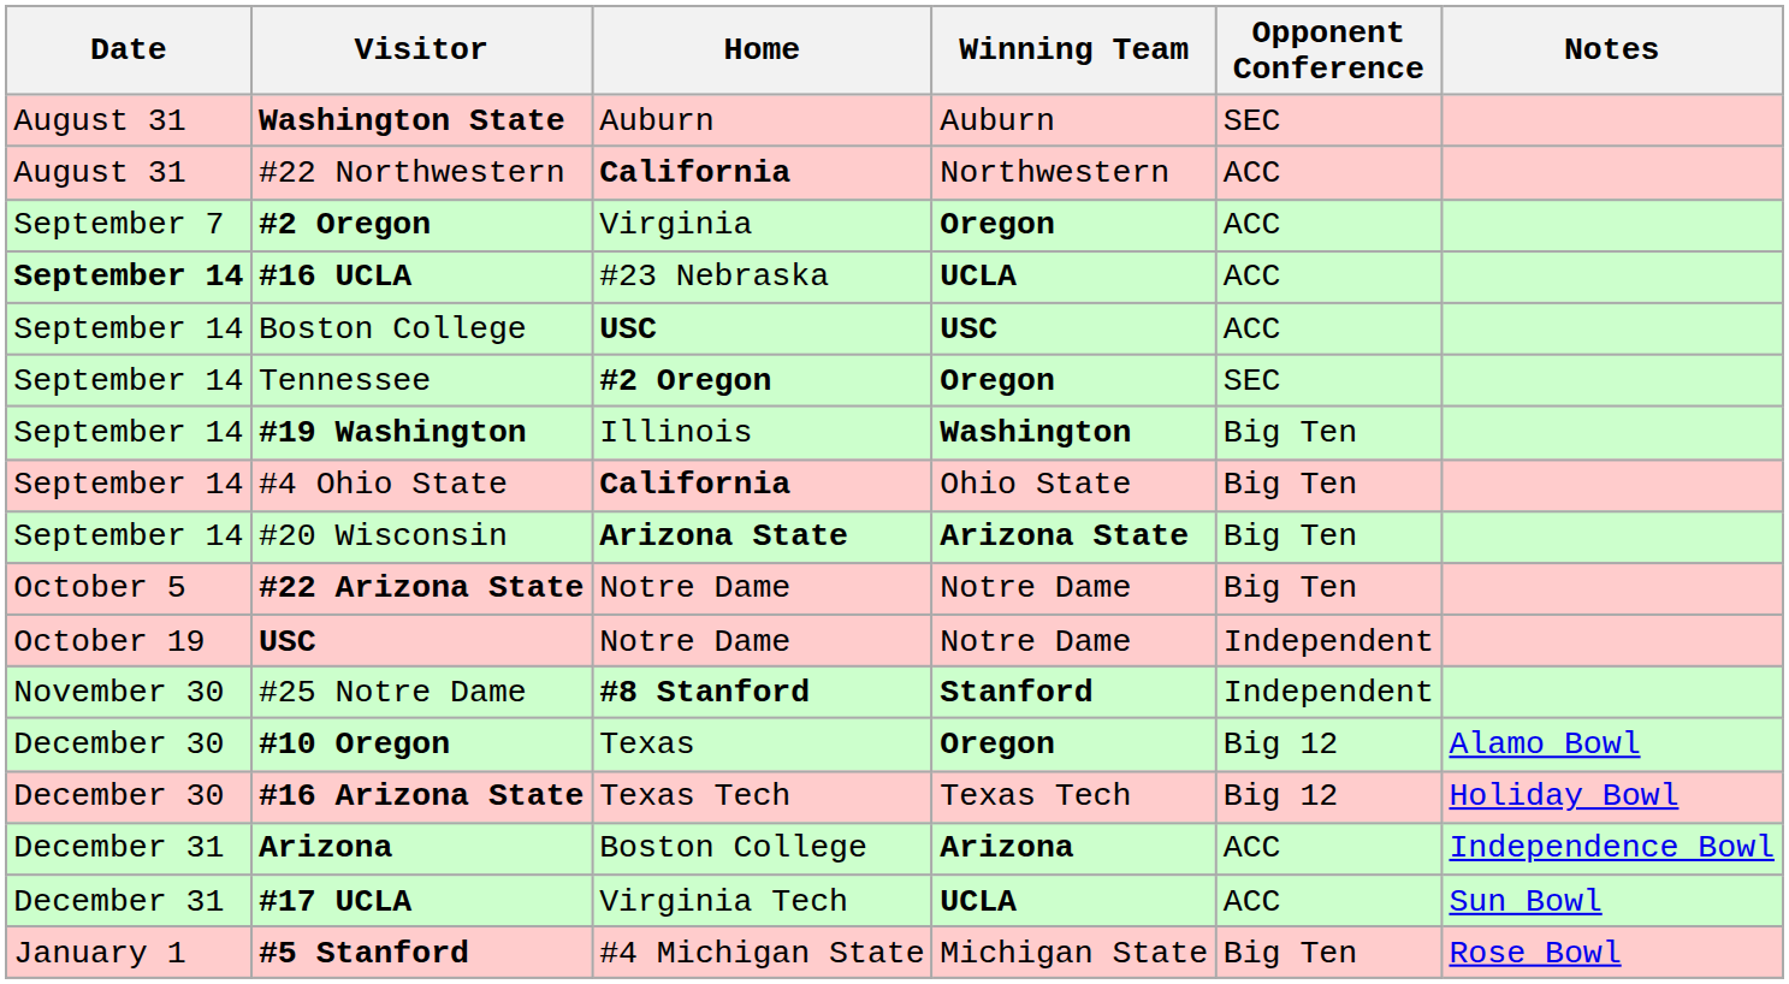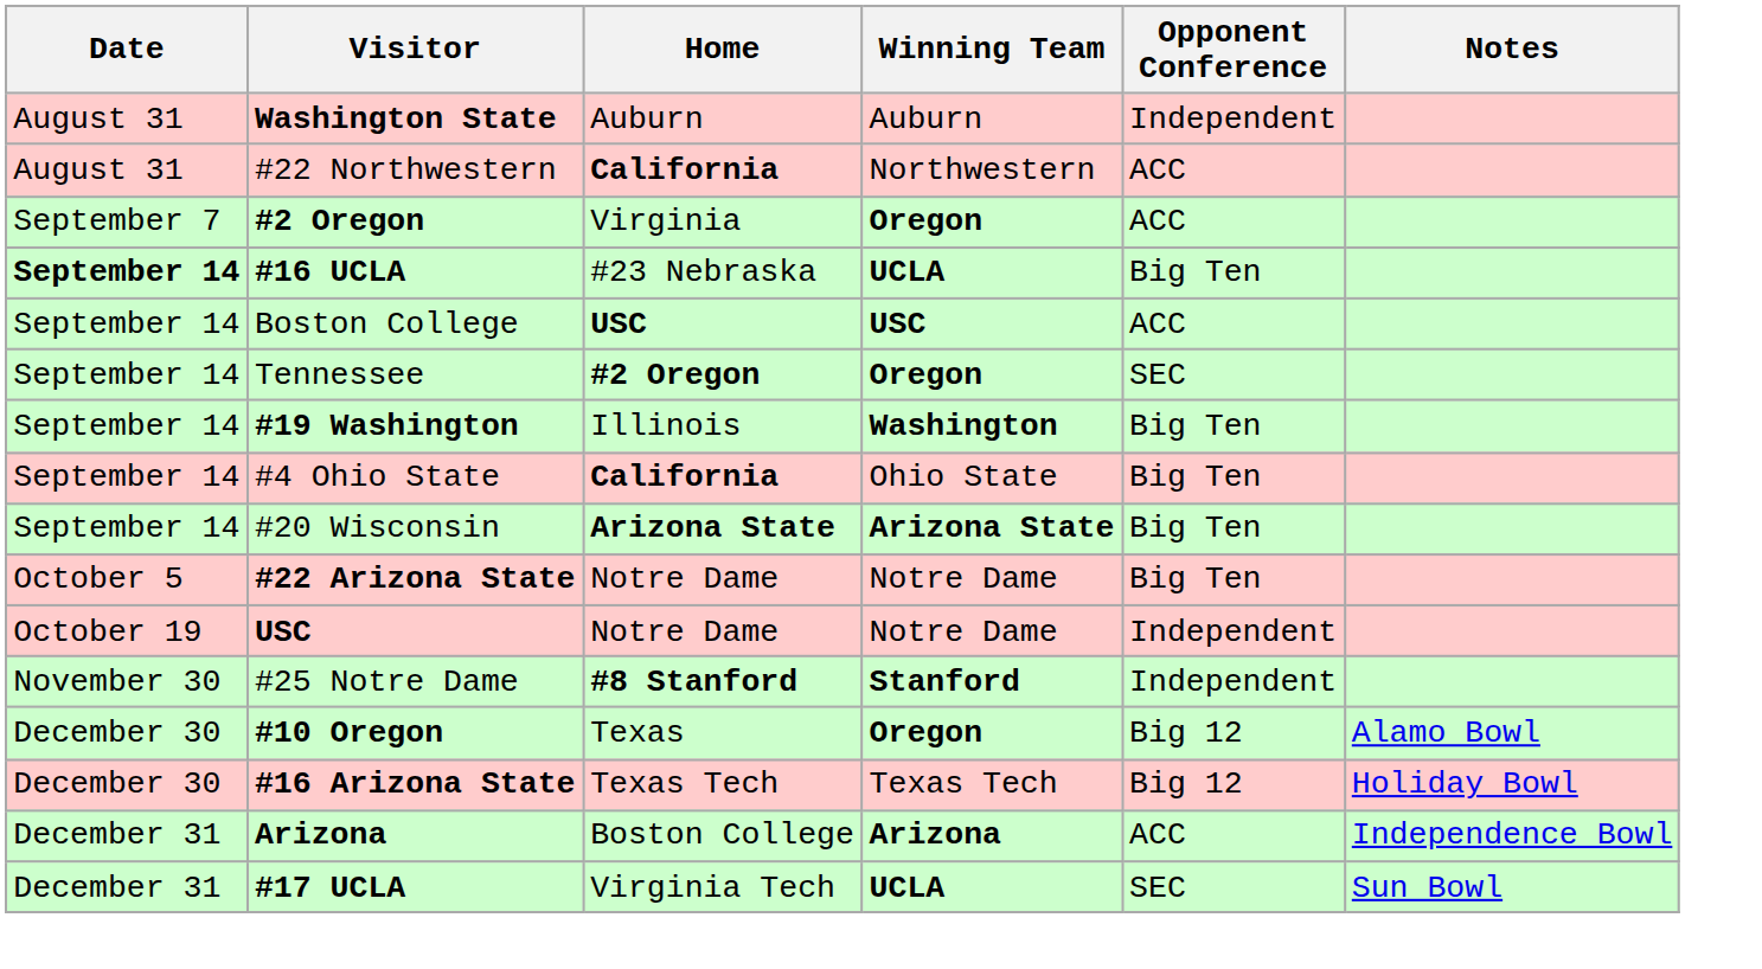Washington State | Opponent Conference: SEC -> Independent
#16 UCLA | Opponent Conference: ACC -> Big Ten
#17 UCLA | Opponent Conference: ACC -> SEC
- row: January 1 | #5 Stanford | #4 Michigan State | Michigan State | Big Ten | Rose Bowl
